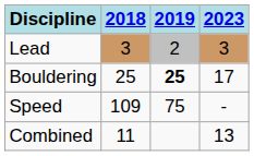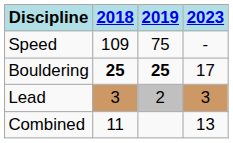rows swapped: Lead <-> Speed
Bouldering | 2018: normal -> bold
